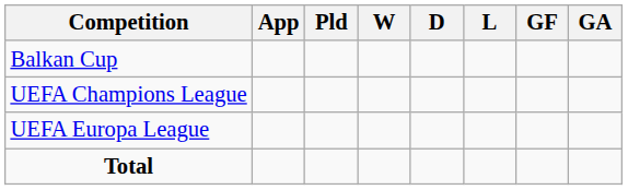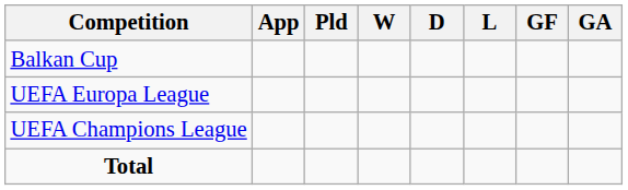rows swapped: UEFA Champions League <-> UEFA Europa League
